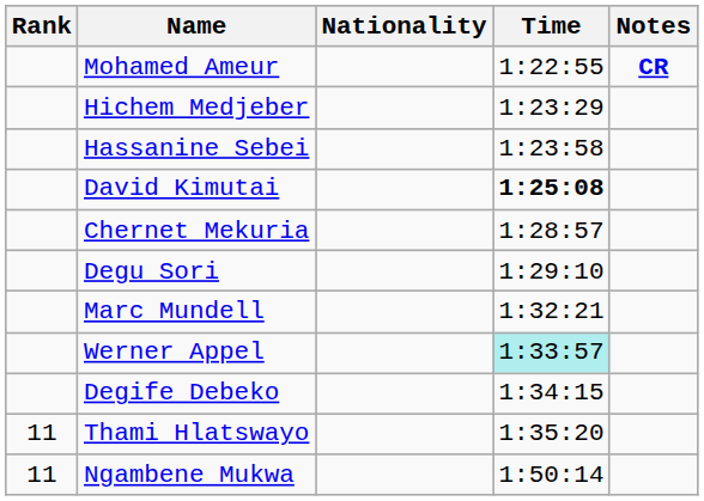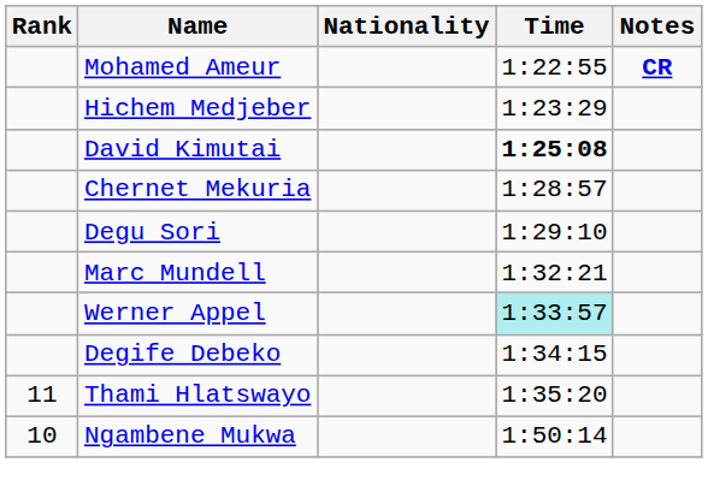- row: Hassanine Sebei | 1:23:58
Ngambene Mukwa | Rank: 11 -> 10
